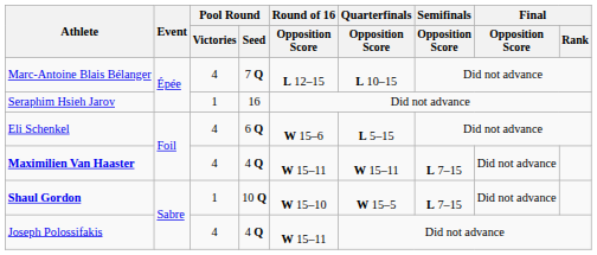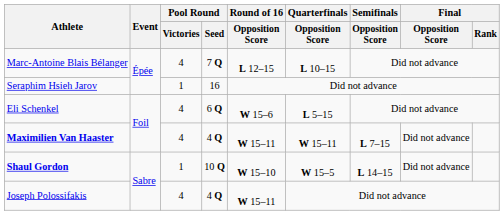Shaul Gordon | Semifinals / Opposition Score: L 7–15 -> L 14–15
